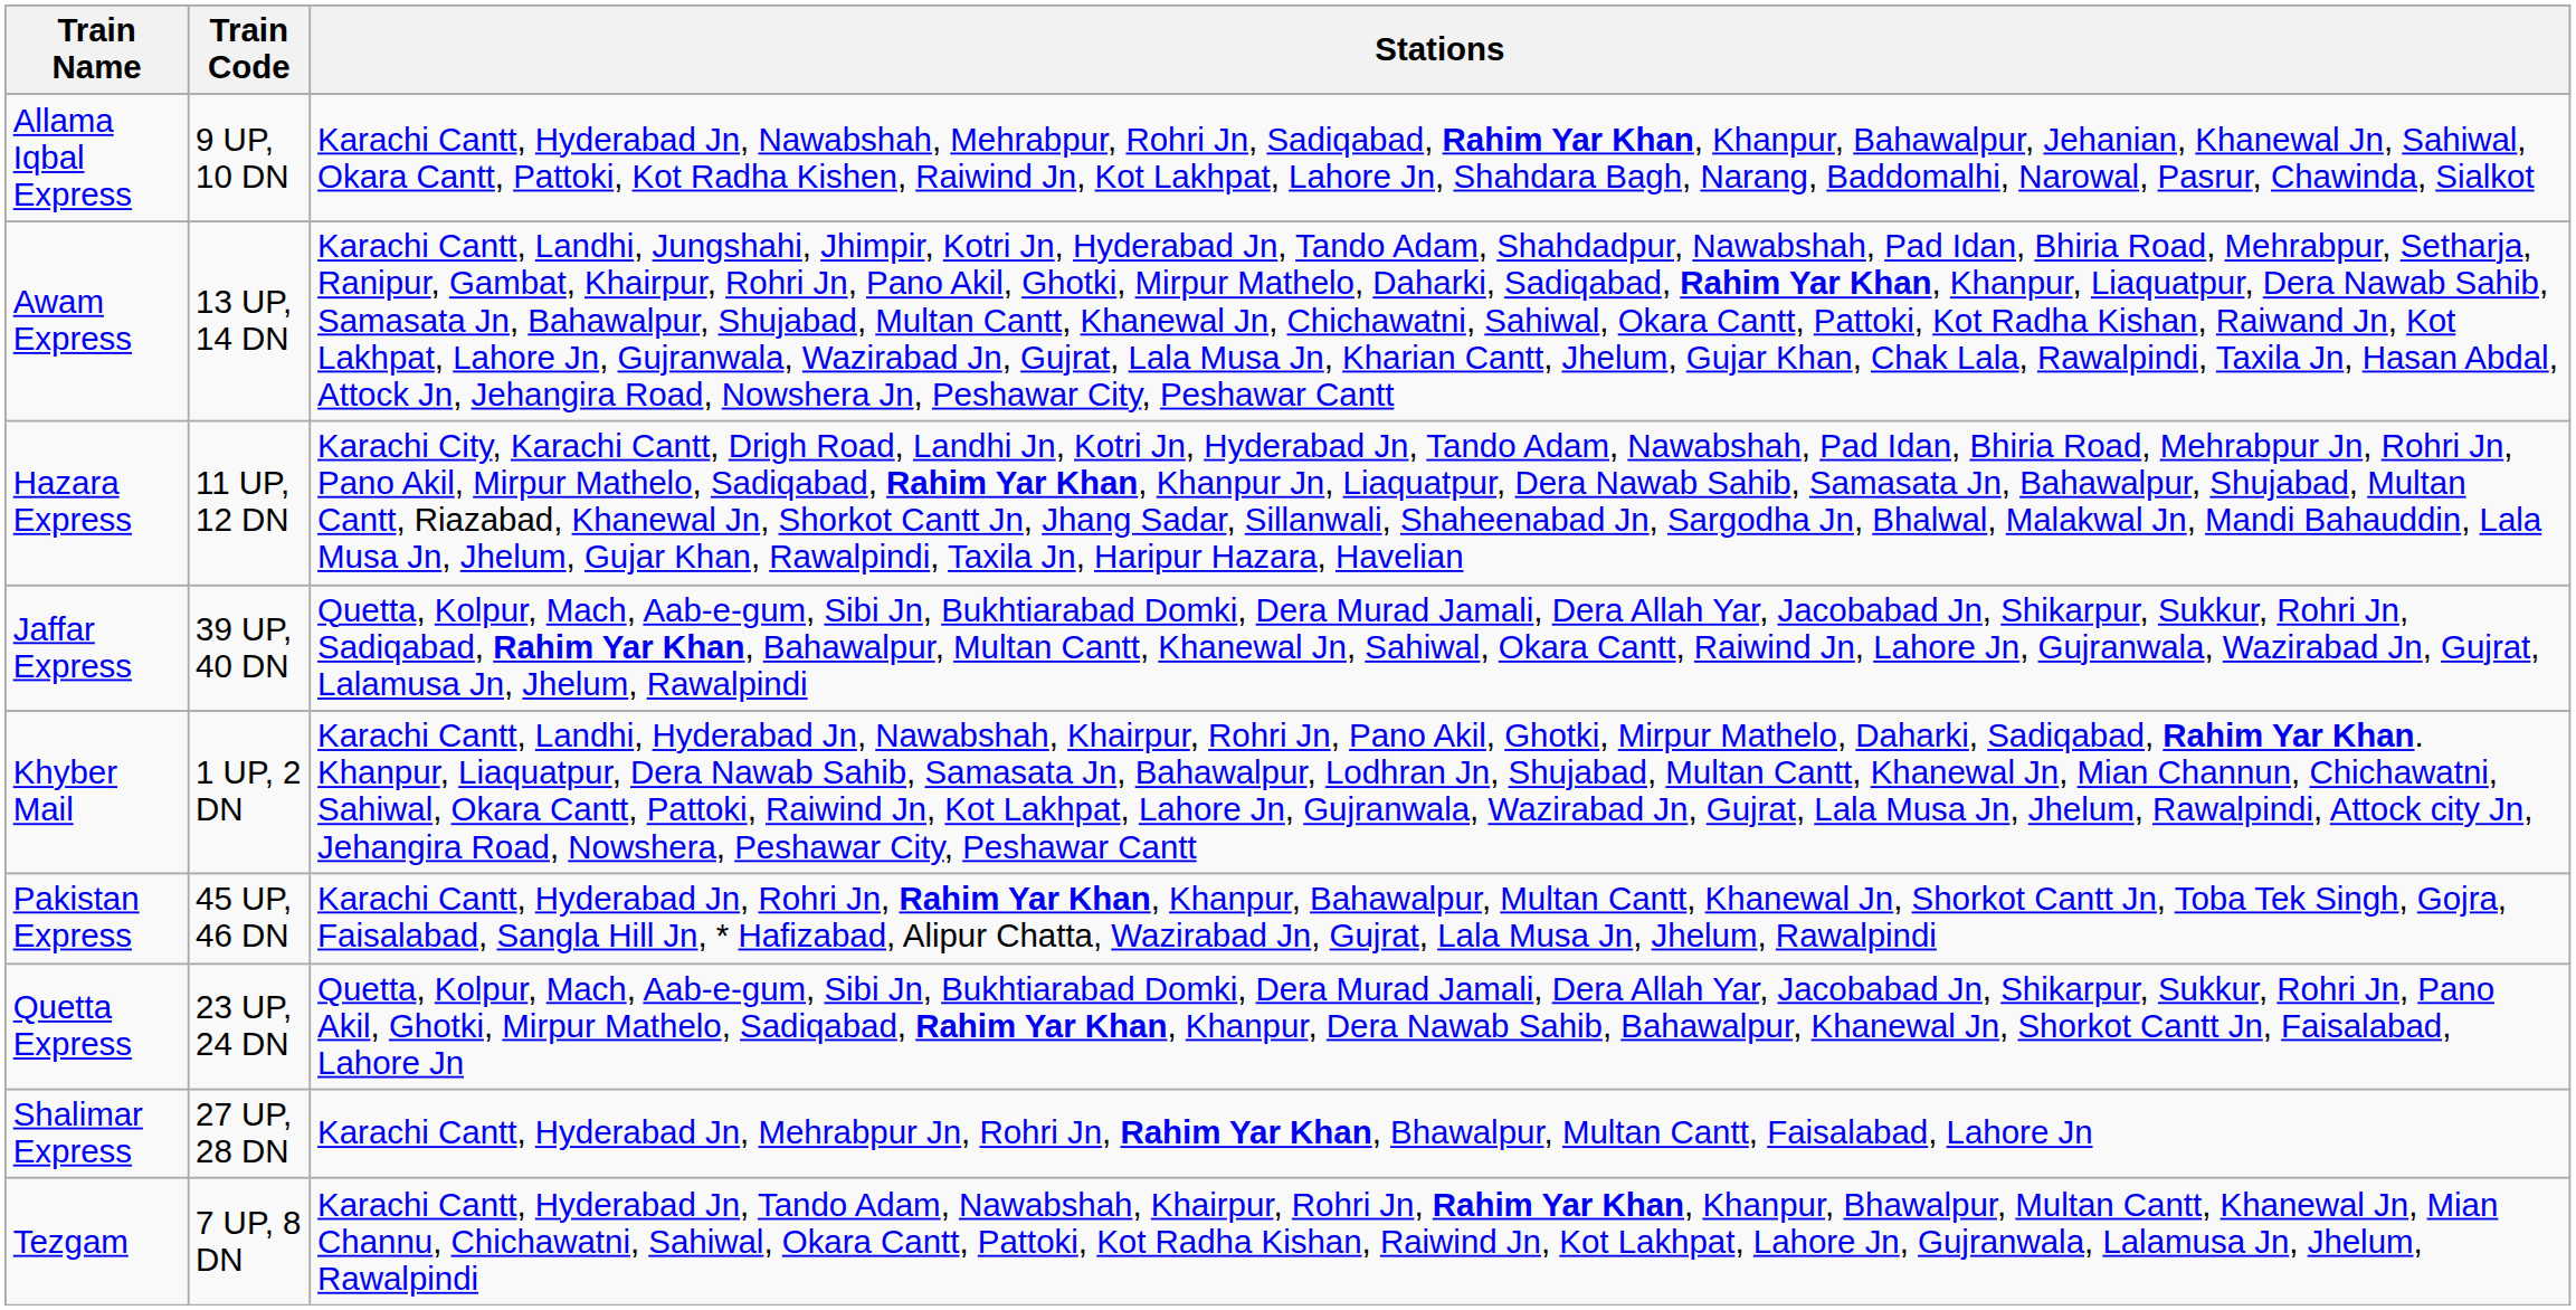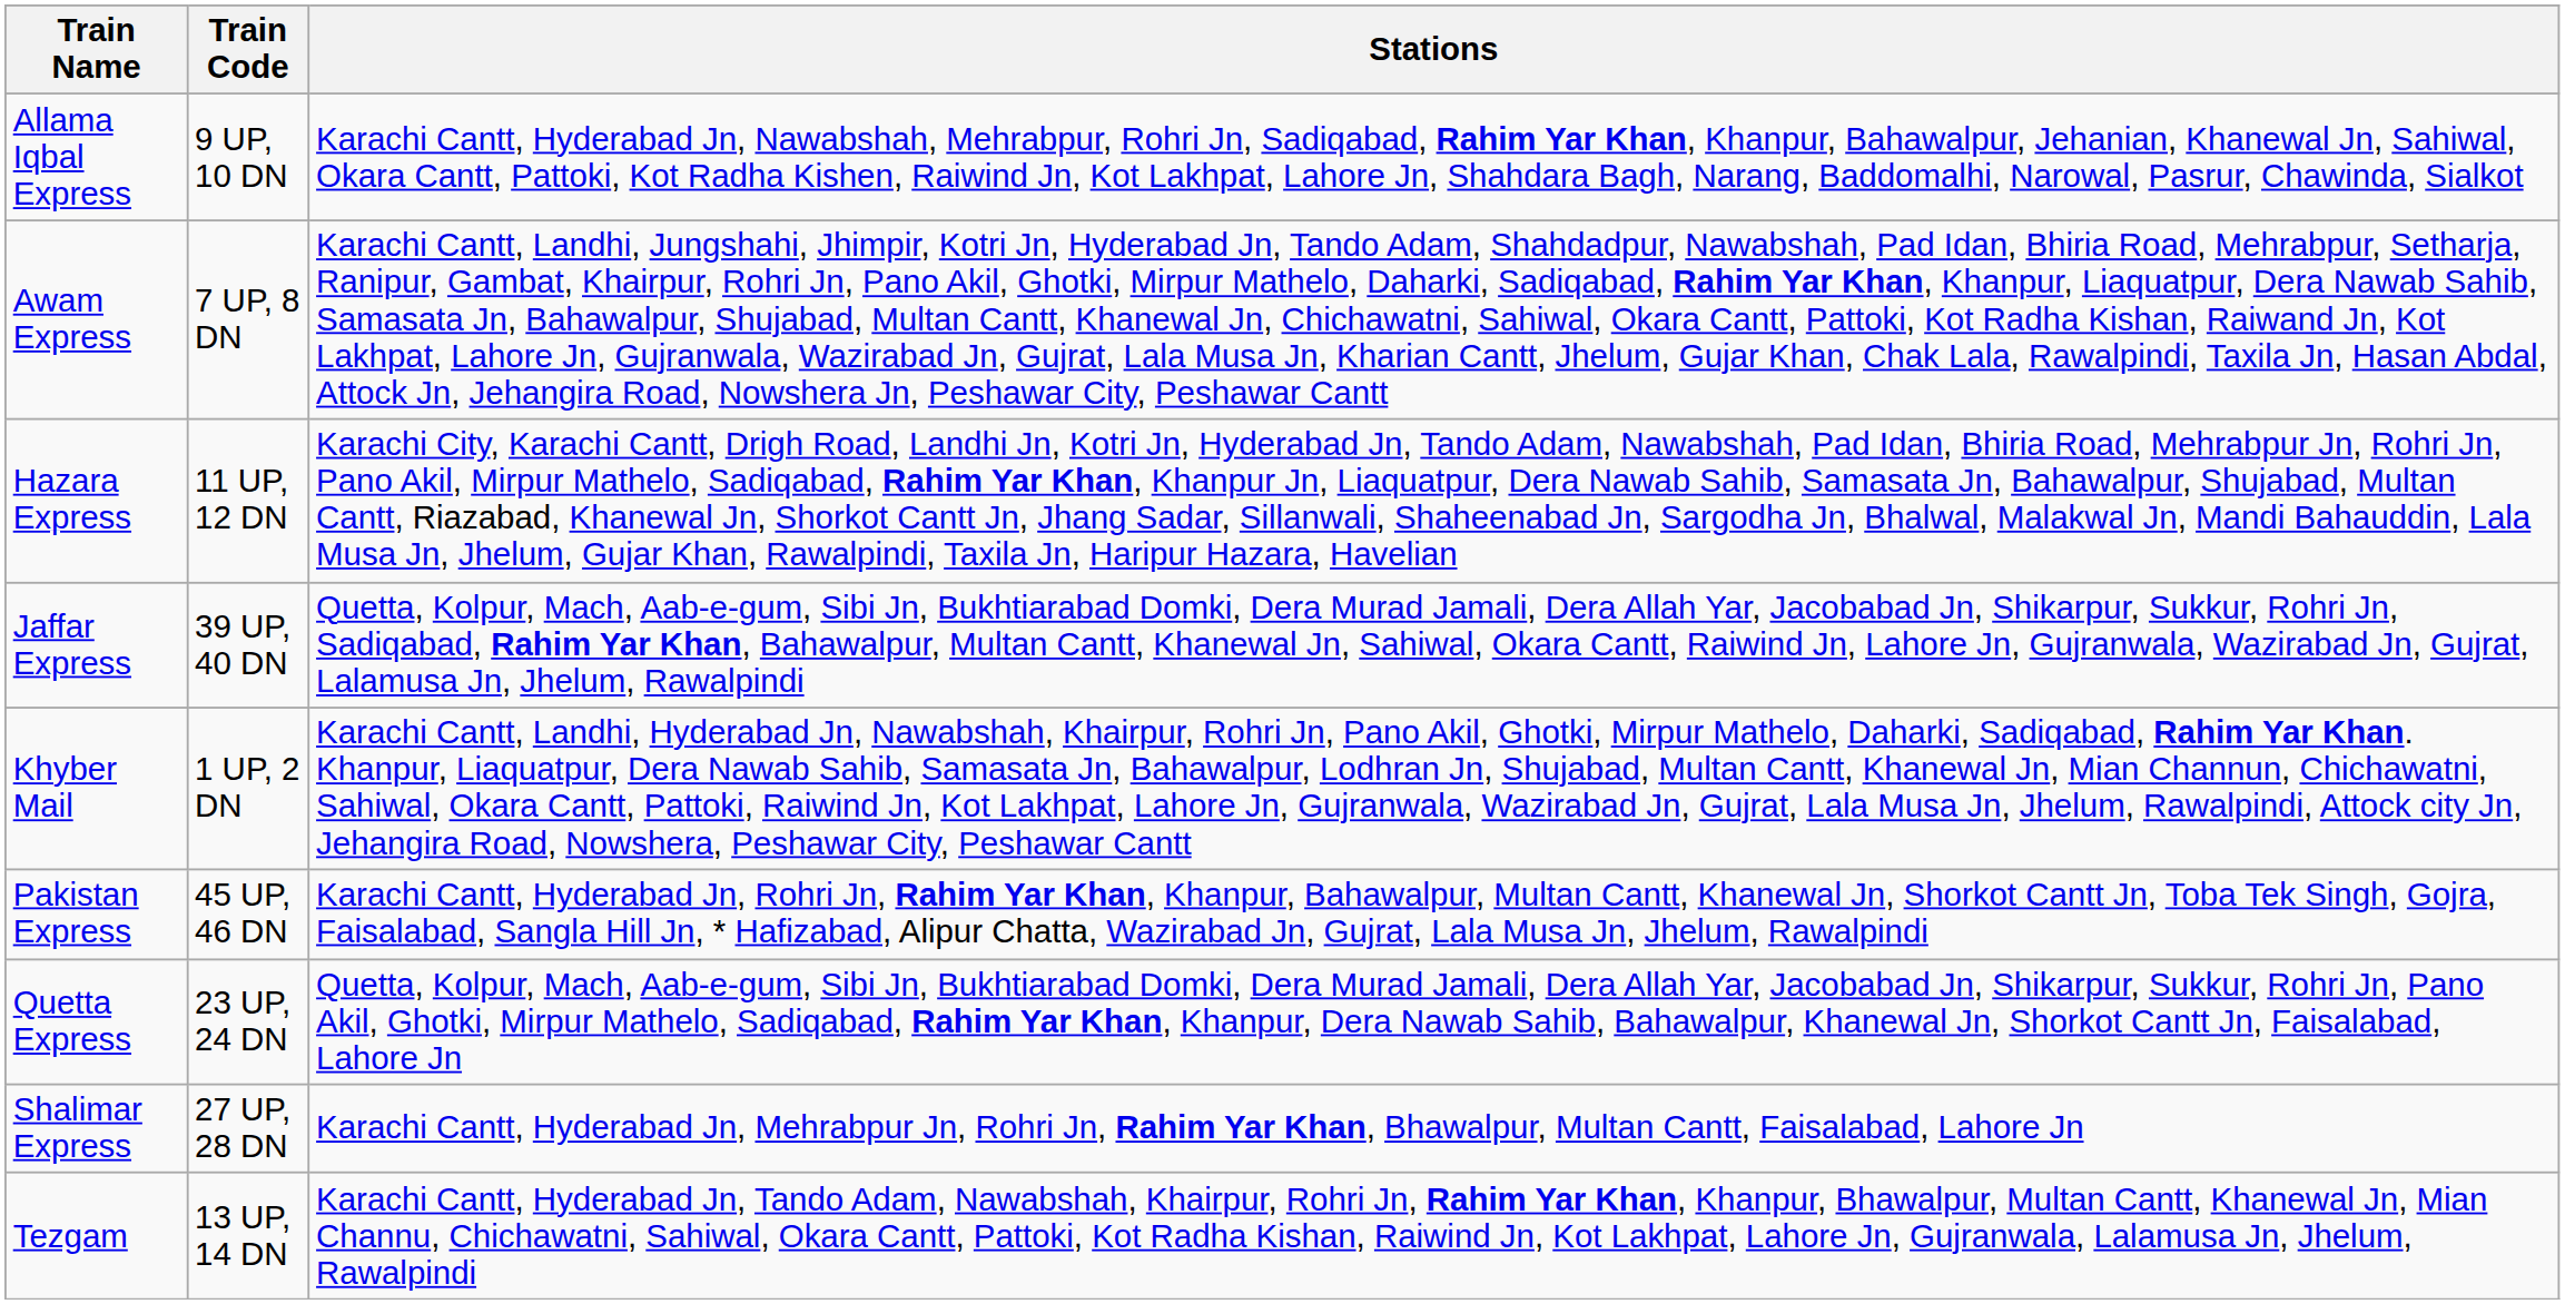Awam Express | Train Code: 13 UP, 14 DN -> 7 UP, 8 DN
Tezgam | Train Code: 7 UP, 8 DN -> 13 UP, 14 DN
